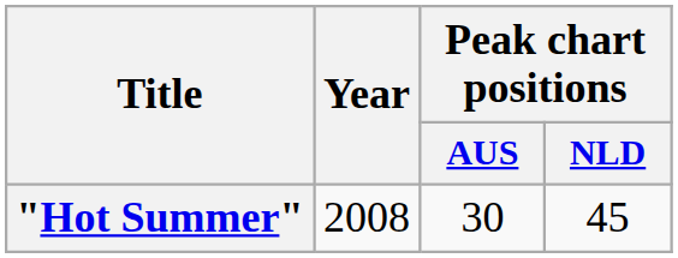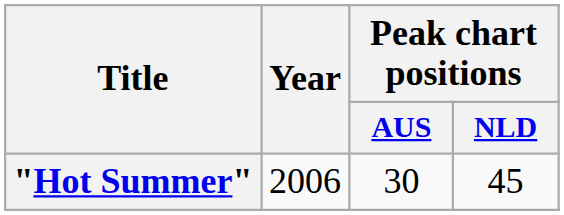"Hot Summer" | Year: 2008 -> 2006
